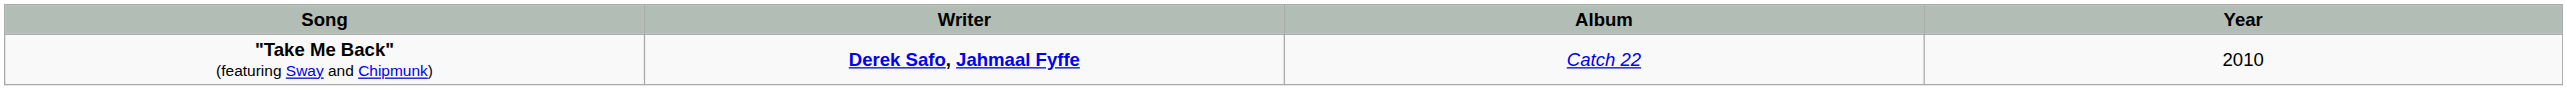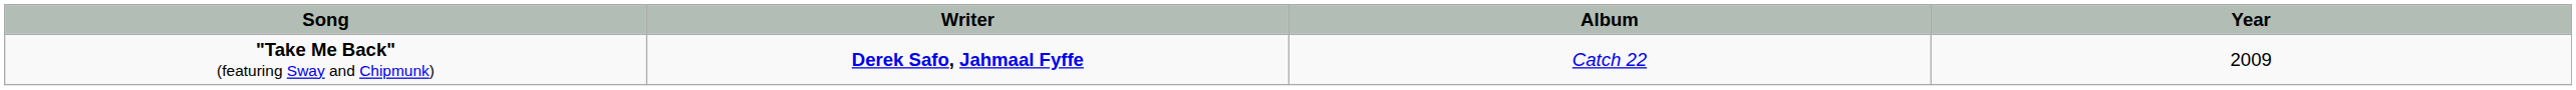"Take Me Back" (featuring Sway and Chipmunk) | Year: 2010 -> 2009
